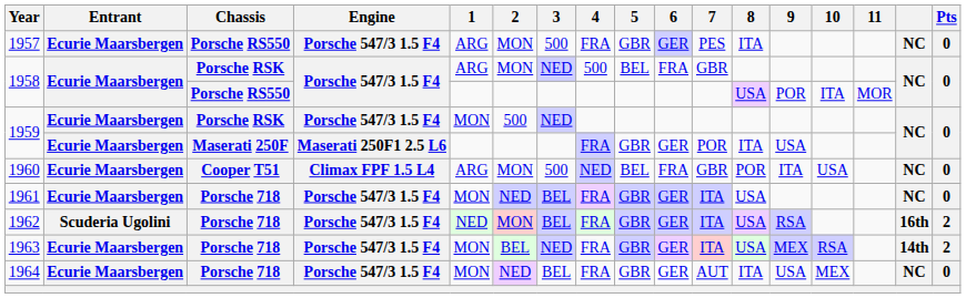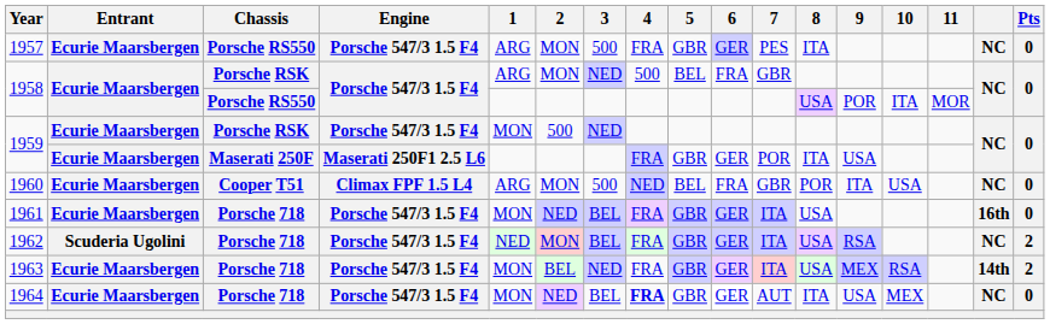1961 | column 16: NC -> 16th
1962 | column 16: 16th -> NC
1964 | 4: normal -> bold
